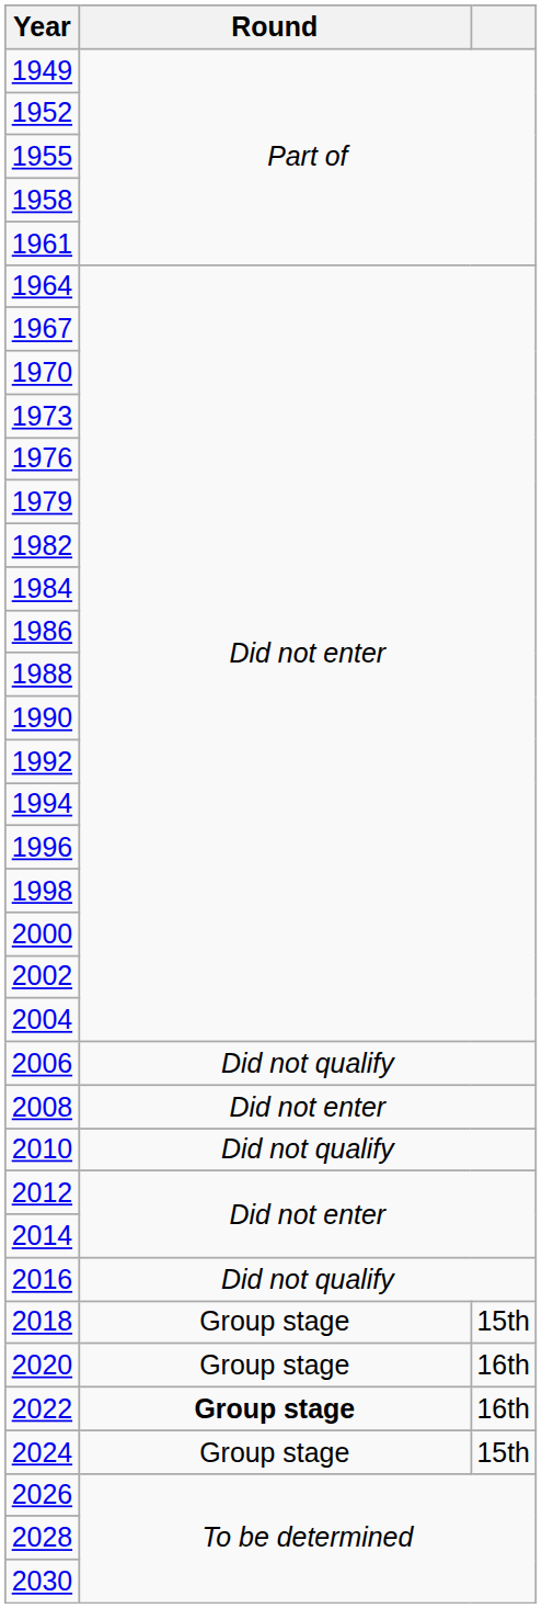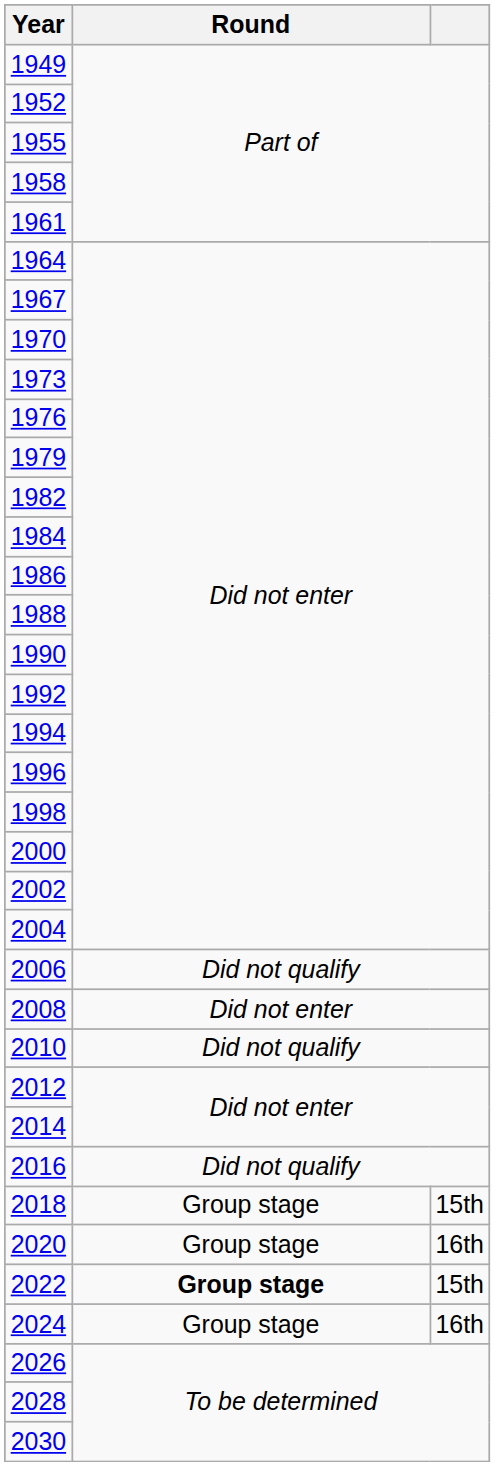2022 | column 3: 16th -> 15th
2024 | column 3: 15th -> 16th
